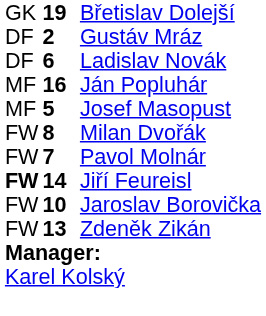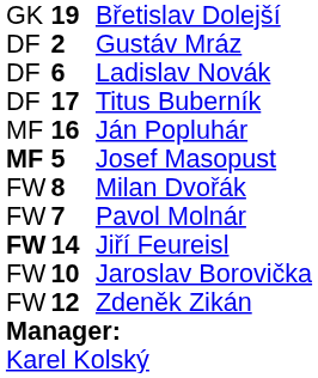+ row: DF | 17 | Titus Buberník
Josef Masopust | column 1: normal -> bold
Zdeněk Zikán | column 2: 13 -> 12
